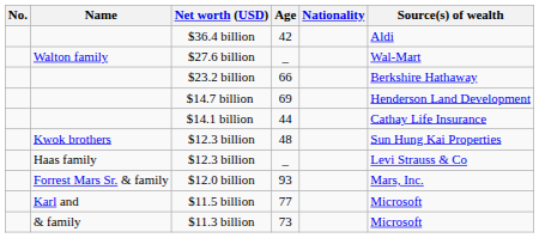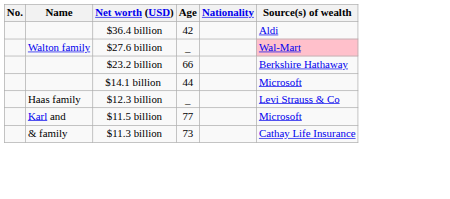$27.6 billion | Source(s) of wealth: no background -> pink background
- row: $14.7 billion | 69 | Henderson Land Development
$14.1 billion | Source(s) of wealth: Cathay Life Insurance -> Microsoft
- row: Kwok brothers | $12.3 billion | 48 | Sun Hung Kai Properties
- row: Forrest Mars Sr. & family | $12.0 billion | 93 | Mars, Inc.
$11.3 billion | Source(s) of wealth: Microsoft -> Cathay Life Insurance
